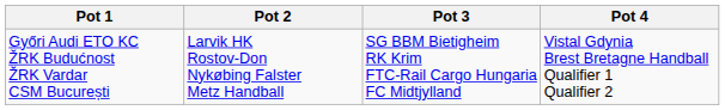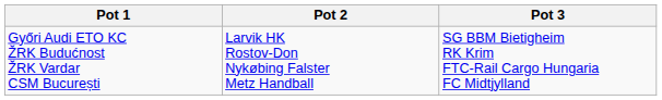- column: Pot 4 | Vistal Gdynia Brest Bretagne Handball Qualifier 1 Qualifier 2
